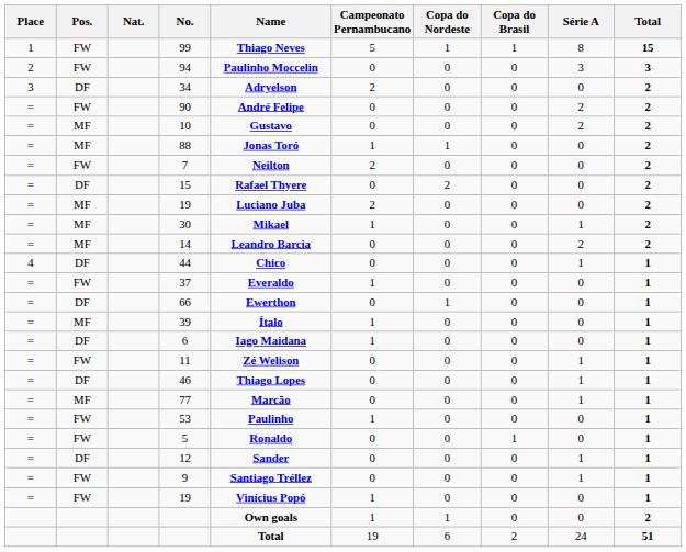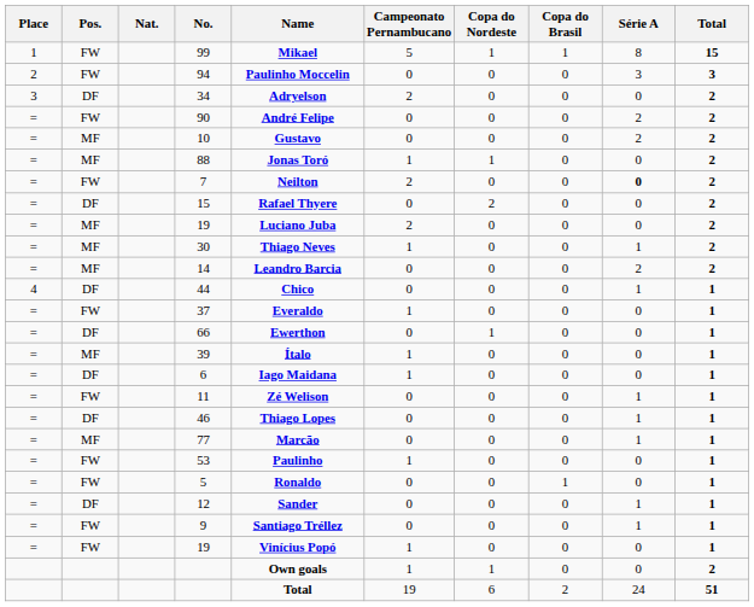99 | Name: Thiago Neves -> Mikael
7 | Série A: normal -> bold
30 | Name: Mikael -> Thiago Neves
